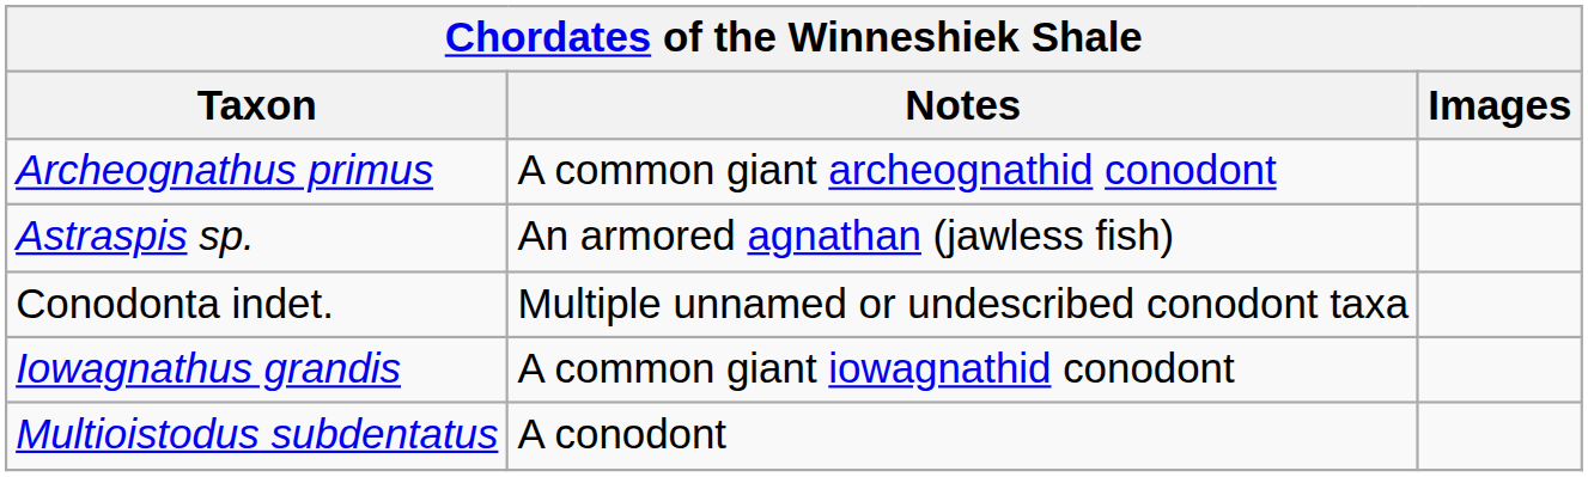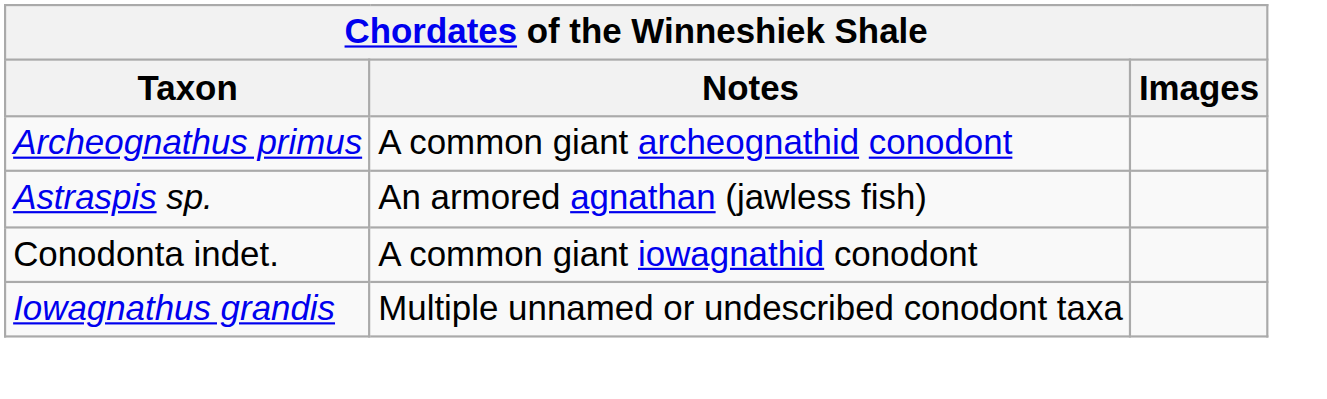Conodonta indet. | Notes: Multiple unnamed or undescribed conodont taxa -> A common giant iowagnathid conodont
Iowagnathus grandis | Notes: A common giant iowagnathid conodont -> Multiple unnamed or undescribed conodont taxa
- row: Multioistodus subdentatus | A conodont
